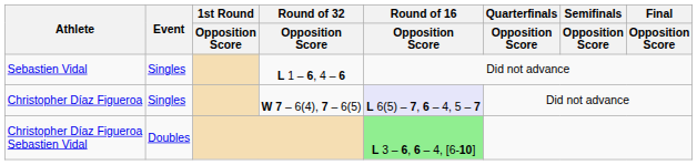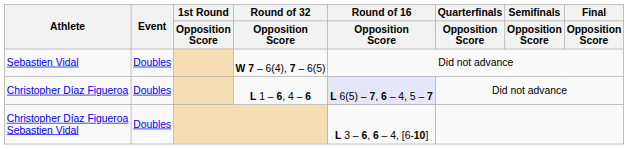Sebastien Vidal | Event: Singles -> Doubles
Sebastien Vidal | Round of 32 / Opposition Score: L 1 – 6, 4 – 6 -> W 7 – 6(4), 7 – 6(5)
Christopher Díaz Figueroa | Event: Singles -> Doubles
Christopher Díaz Figueroa | Round of 32 / Opposition Score: W 7 – 6(4), 7 – 6(5) -> L 1 – 6, 4 – 6
Christopher Díaz Figueroa Sebastien Vidal | Round of 16 / Opposition Score: lightgreen background -> no background
